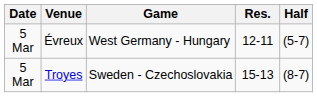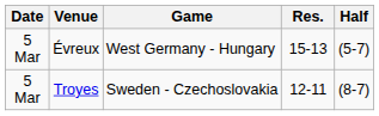Évreux | Res.: 12-11 -> 15-13
Troyes | Res.: 15-13 -> 12-11
